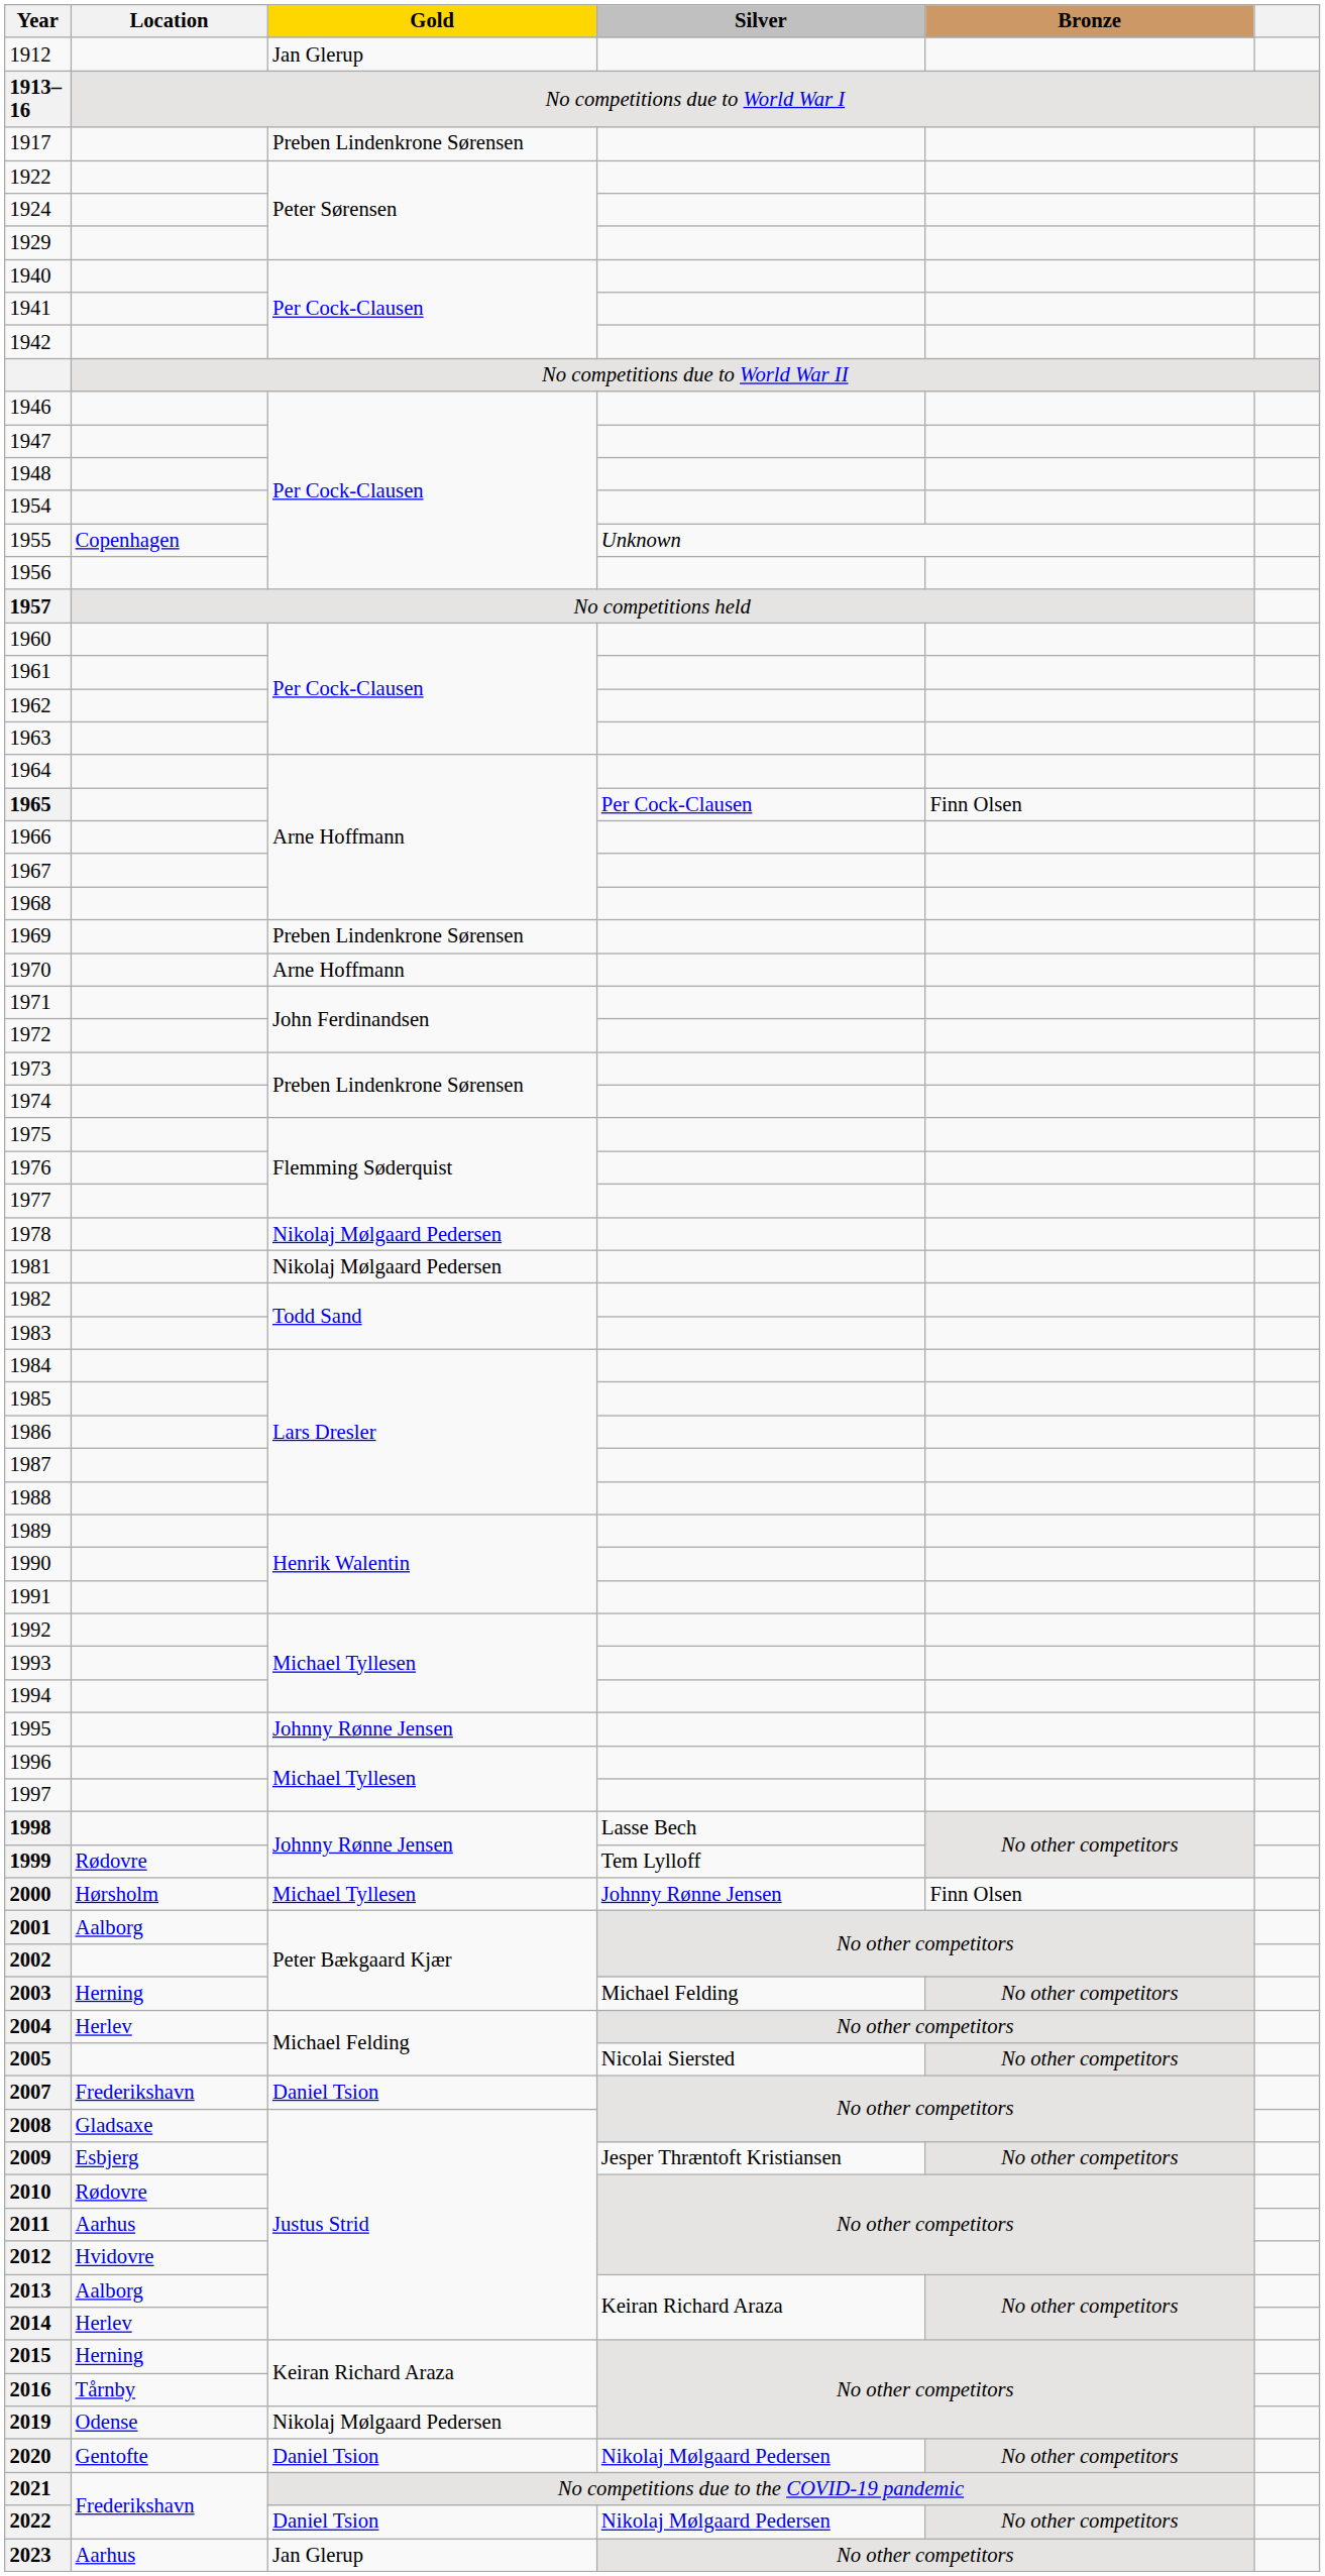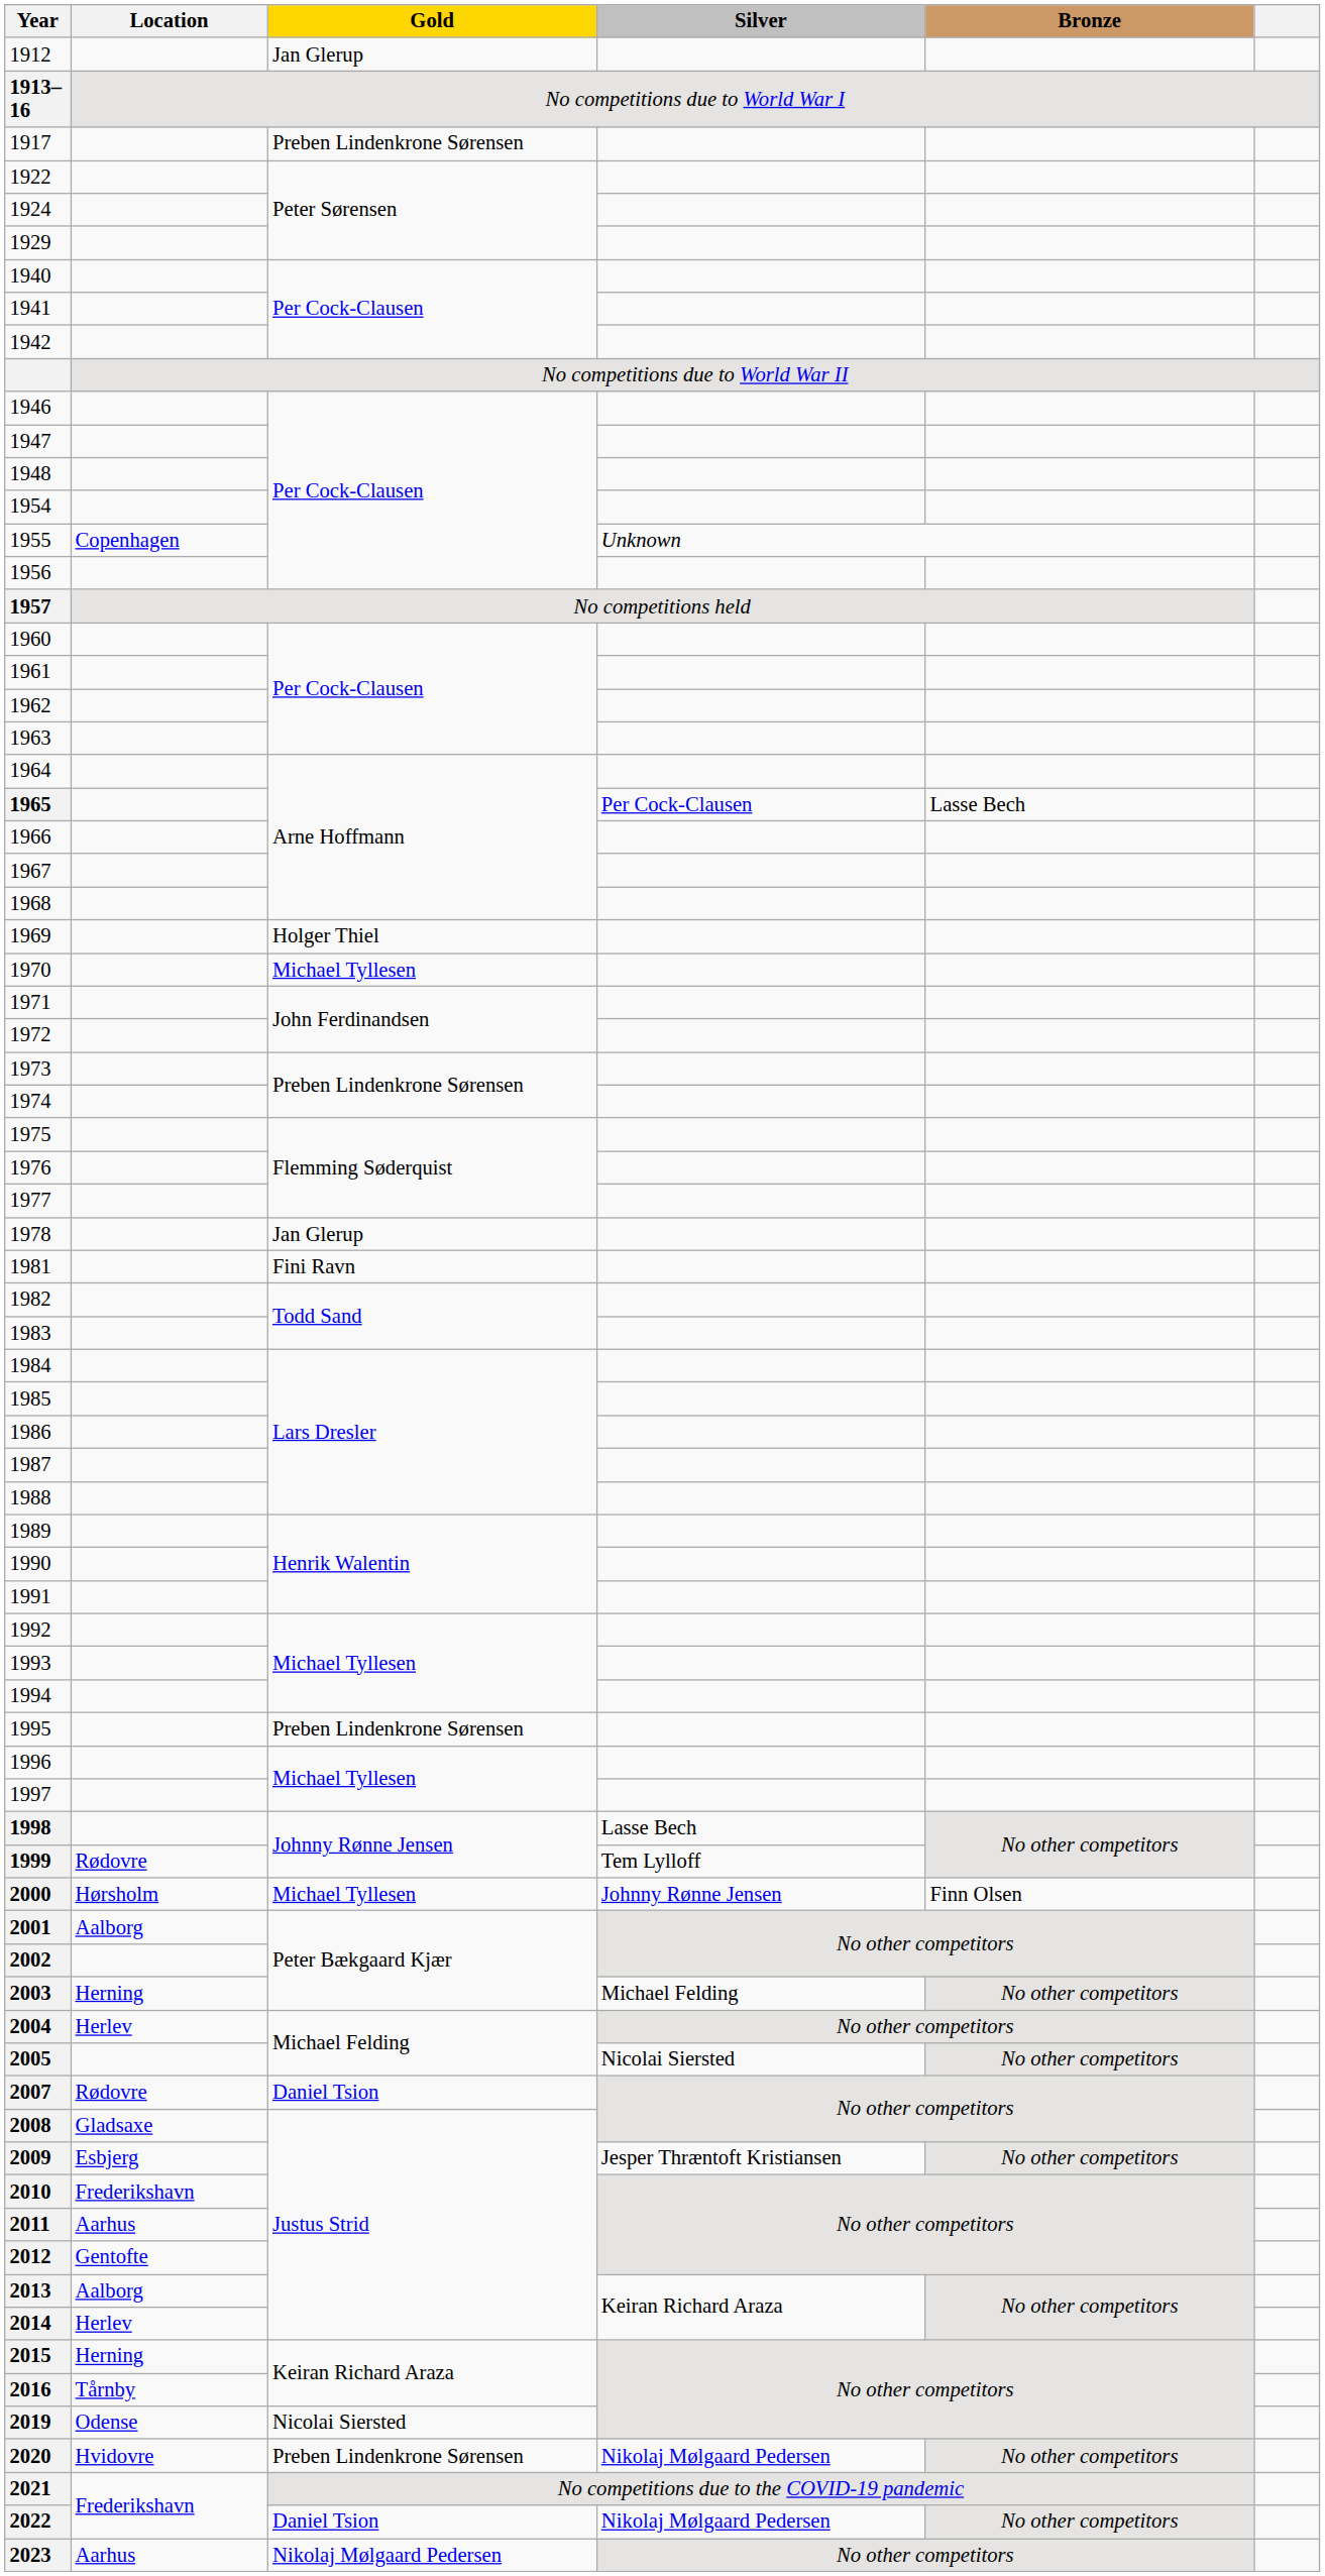1965 | Bronze: Finn Olsen -> Lasse Bech
1969 | Gold: Preben Lindenkrone Sørensen -> Holger Thiel
1970 | Gold: Arne Hoffmann -> Michael Tyllesen
1978 | Gold: Nikolaj Mølgaard Pedersen -> Jan Glerup
1981 | Gold: Nikolaj Mølgaard Pedersen -> Fini Ravn
1995 | Gold: Johnny Rønne Jensen -> Preben Lindenkrone Sørensen
2007 | Location: Frederikshavn -> Rødovre
2010 | Location: Rødovre -> Frederikshavn
2012 | Location: Hvidovre -> Gentofte
2019 | Gold: Nikolaj Mølgaard Pedersen -> Nicolai Siersted
2020 | Location: Gentofte -> Hvidovre
2020 | Gold: Daniel Tsion -> Preben Lindenkrone Sørensen
2023 | Gold: Jan Glerup -> Nikolaj Mølgaard Pedersen
